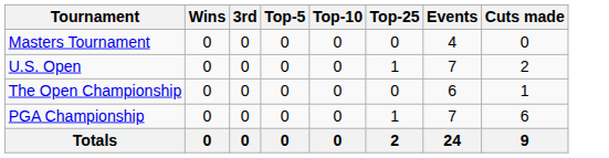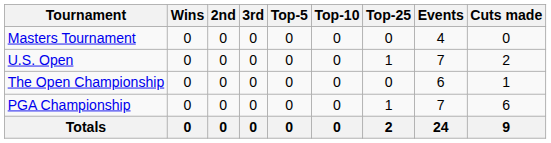+ column: 2nd | 0 | 0 | 0 | 0 | 0
